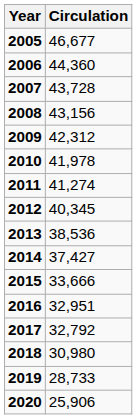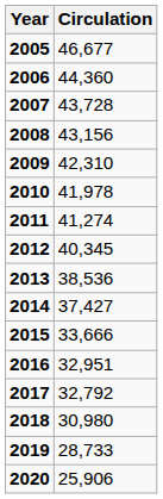2009 | Circulation: 42,312 -> 42,310
